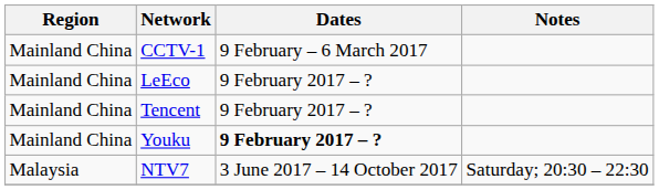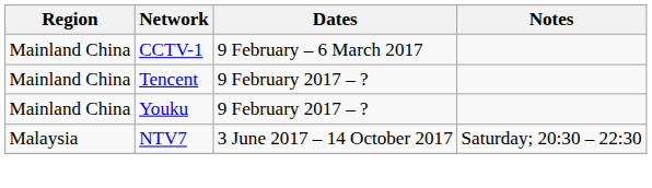- row: Mainland China | LeEco | 9 February 2017 – ?
Youku | Dates: bold -> normal
